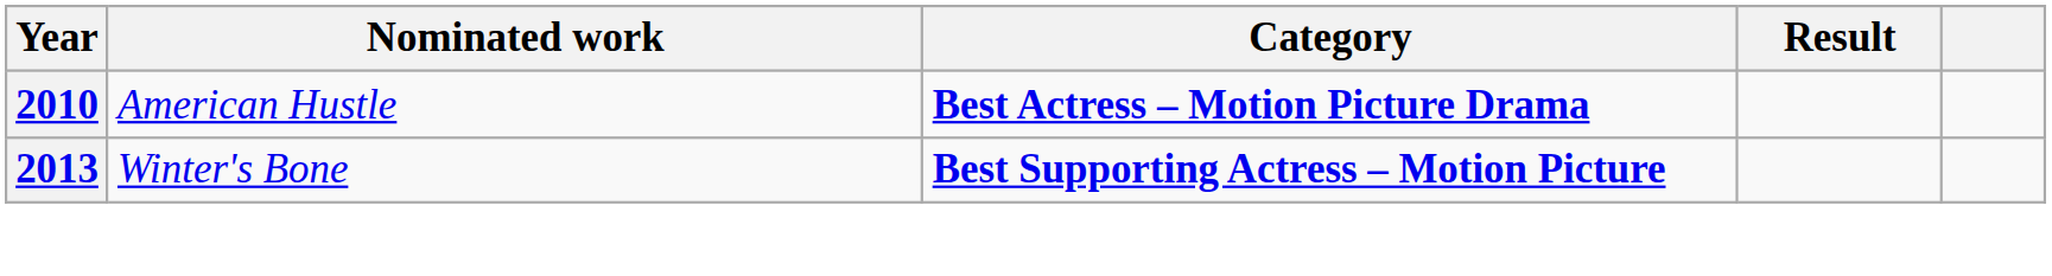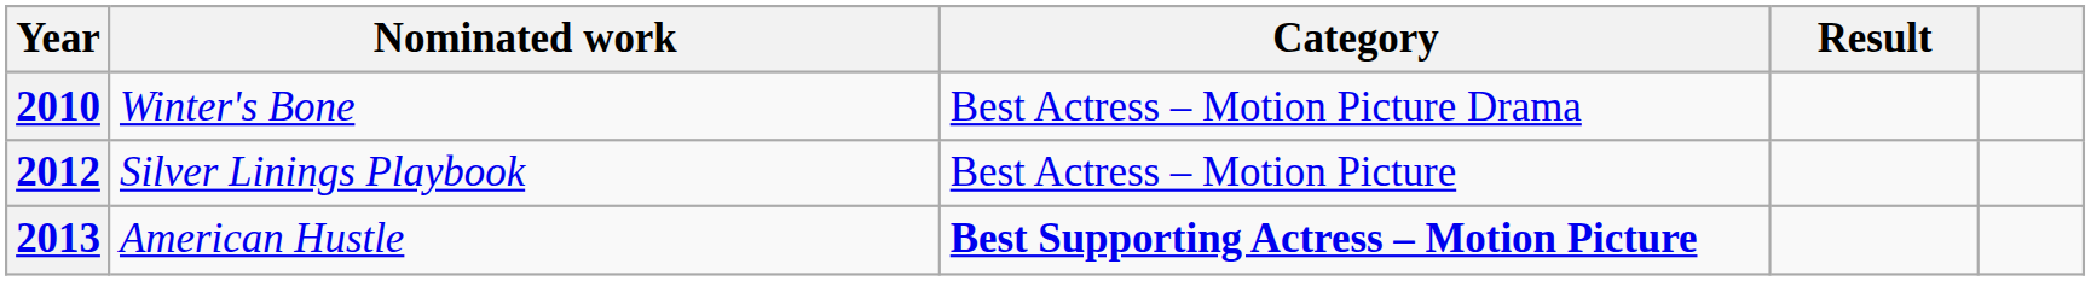2010 | Nominated work: American Hustle -> Winter's Bone
2010 | Category: bold -> normal
+ row: 2012 | Silver Linings Playbook | Best Actress – Motion Picture
2013 | Nominated work: Winter's Bone -> American Hustle
